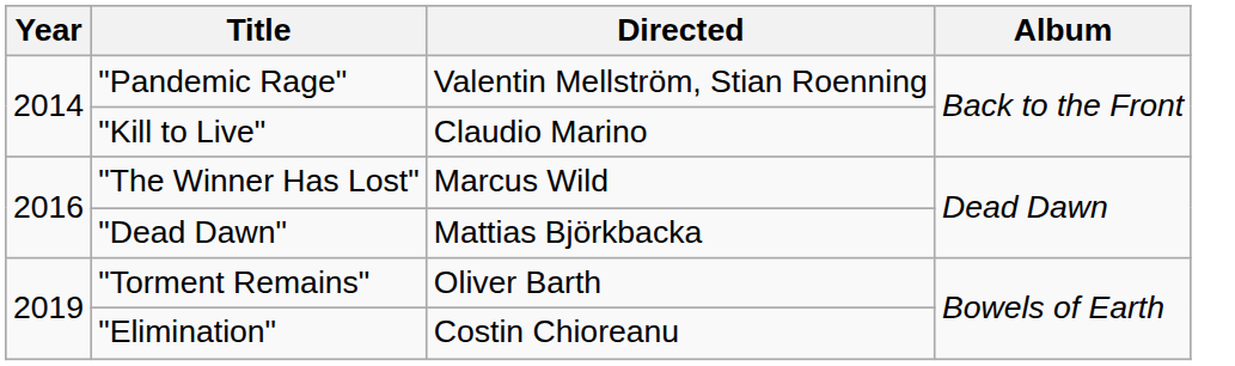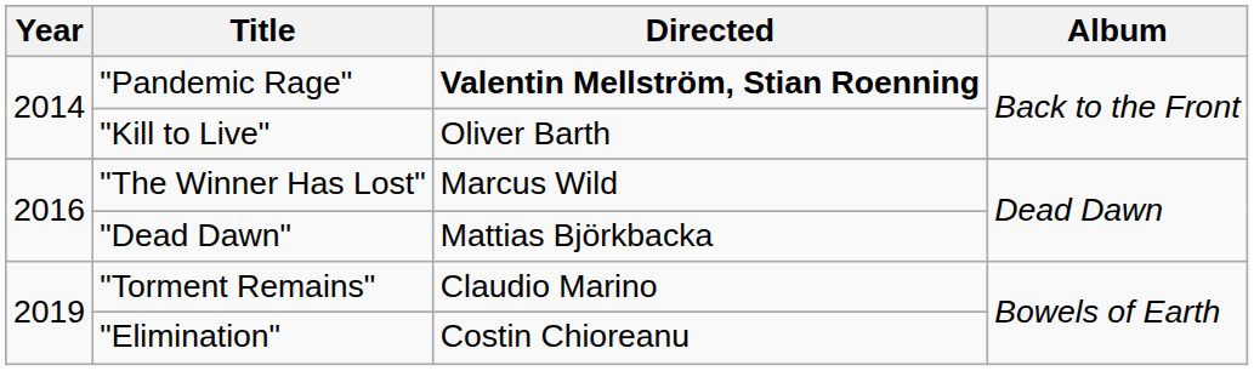"Pandemic Rage" | Directed: normal -> bold
"Kill to Live" | Directed: Claudio Marino -> Oliver Barth
"Torment Remains" | Directed: Oliver Barth -> Claudio Marino
